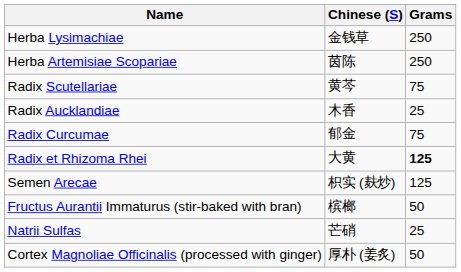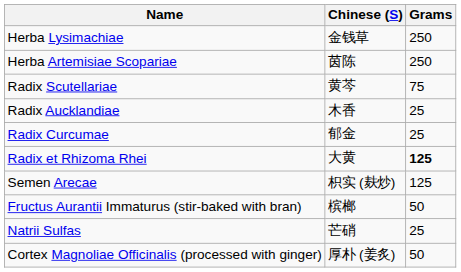Radix Curcumae | Grams: 75 -> 25
